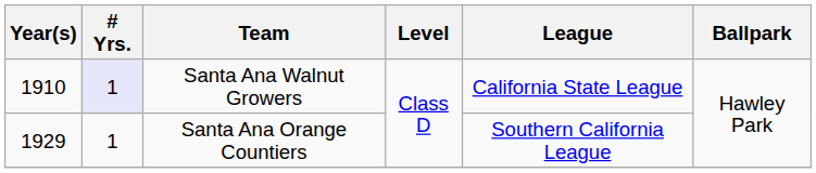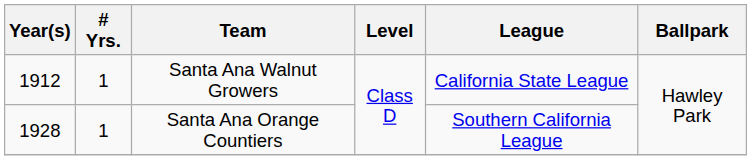Santa Ana Walnut Growers | Year(s): 1910 -> 1912
Santa Ana Walnut Growers | # Yrs.: lavender background -> no background
Santa Ana Orange Countiers | Year(s): 1929 -> 1928
